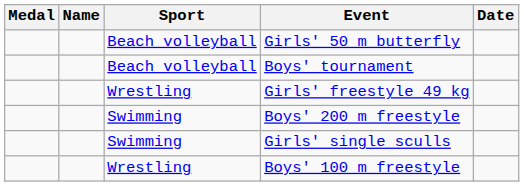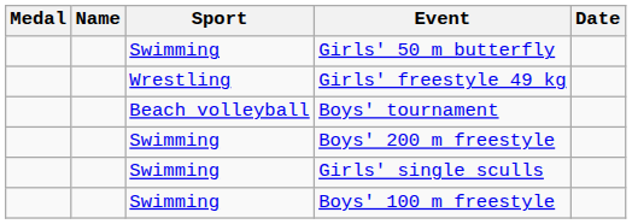Girls' 50 m butterfly | Sport: Beach volleyball -> Swimming
rows swapped: Girls' freestyle 49 kg <-> Boys' tournament
Boys' 100 m freestyle | Sport: Wrestling -> Swimming
